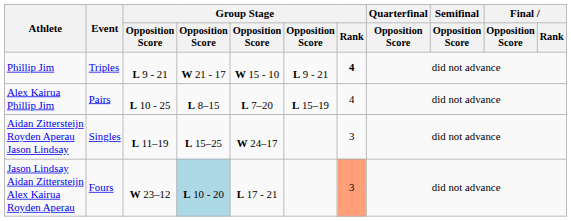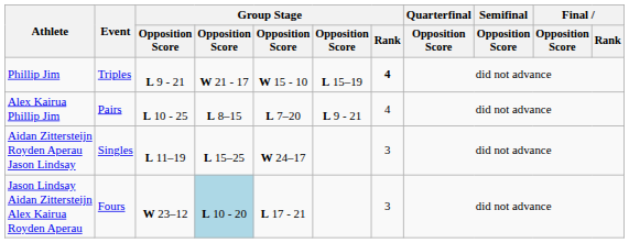Phillip Jim | column 6: L 9 - 21 -> L 15–19
Alex Kairua Phillip Jim | column 6: L 15–19 -> L 9 - 21
Jason Lindsay Aidan Zittersteijn Alex Kairua Royden Aperau | Group Stage / Rank: lightsalmon background -> no background
